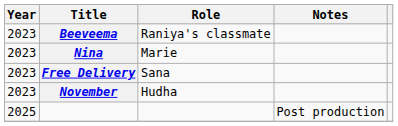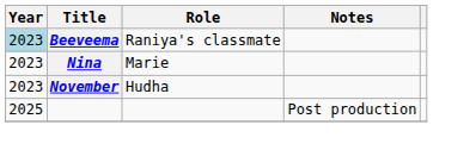Beeveema | Year: no background -> lightblue background
- row: 2023 | Free Delivery | Sana
